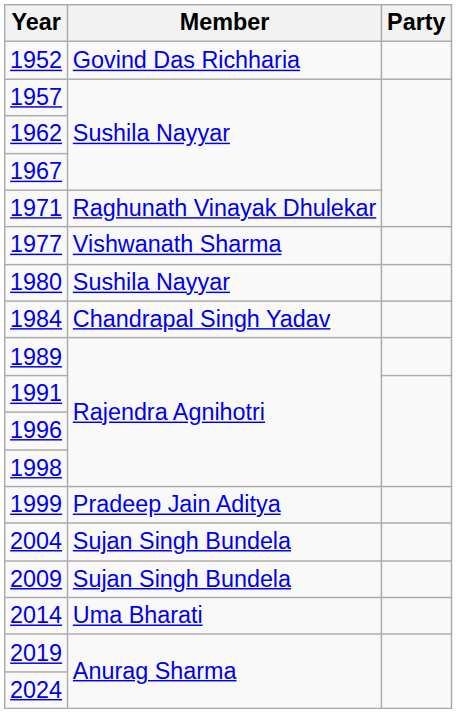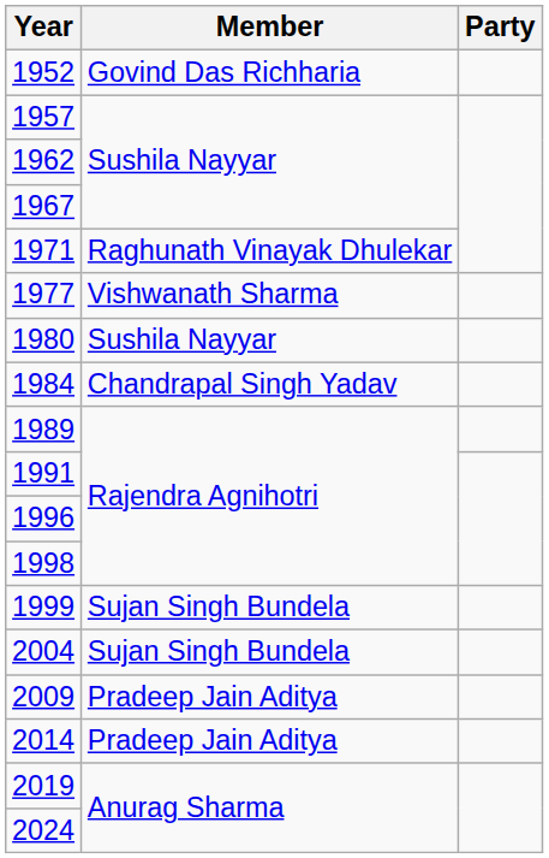1999 | Member: Pradeep Jain Aditya -> Sujan Singh Bundela
2009 | Member: Sujan Singh Bundela -> Pradeep Jain Aditya
2014 | Member: Uma Bharati -> Pradeep Jain Aditya
